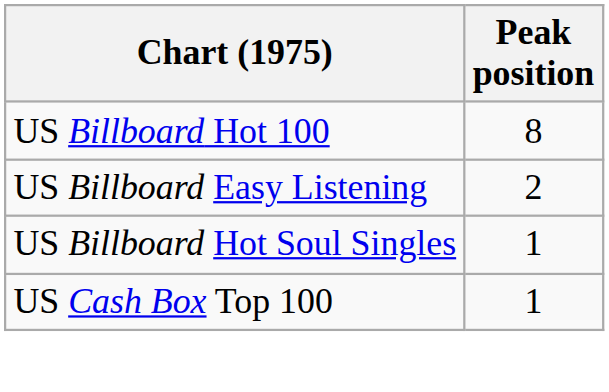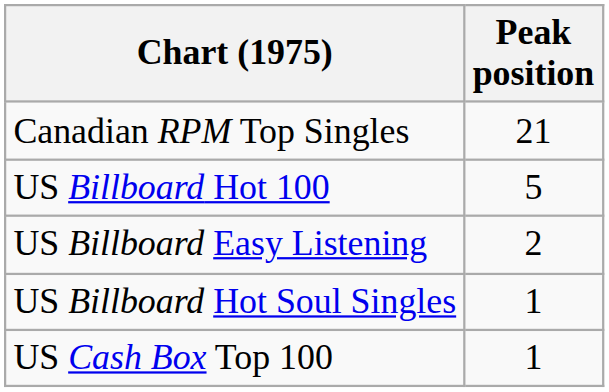+ row: Canadian RPM Top Singles | 21
US Billboard Hot 100 | Peak position: 8 -> 5
